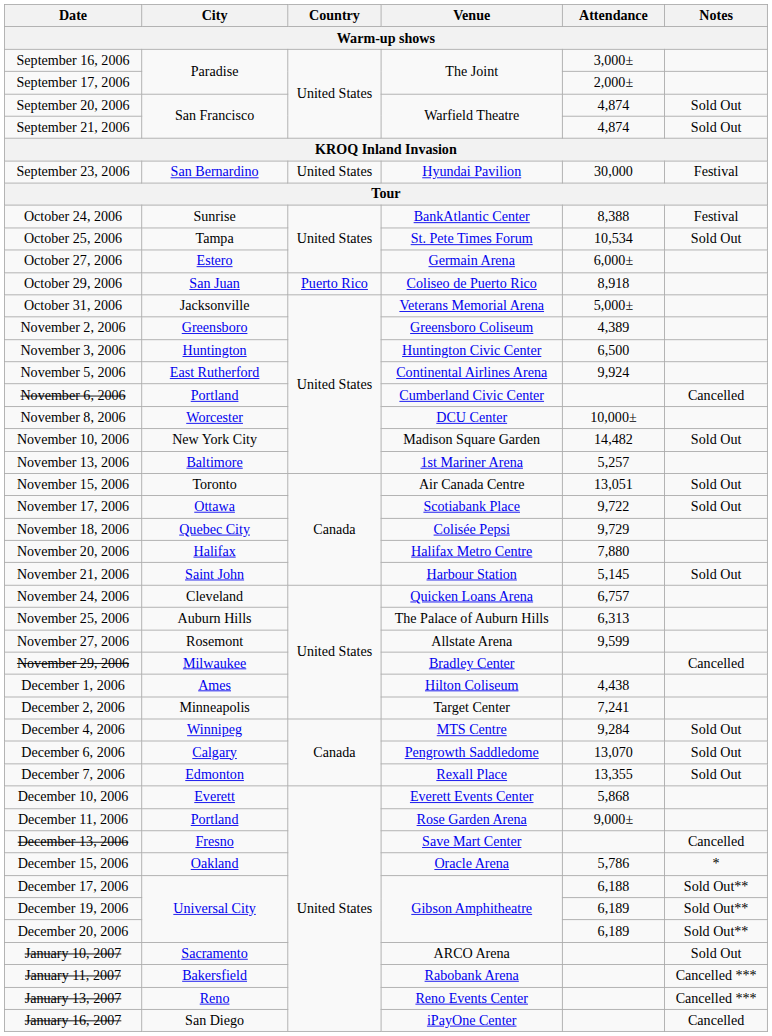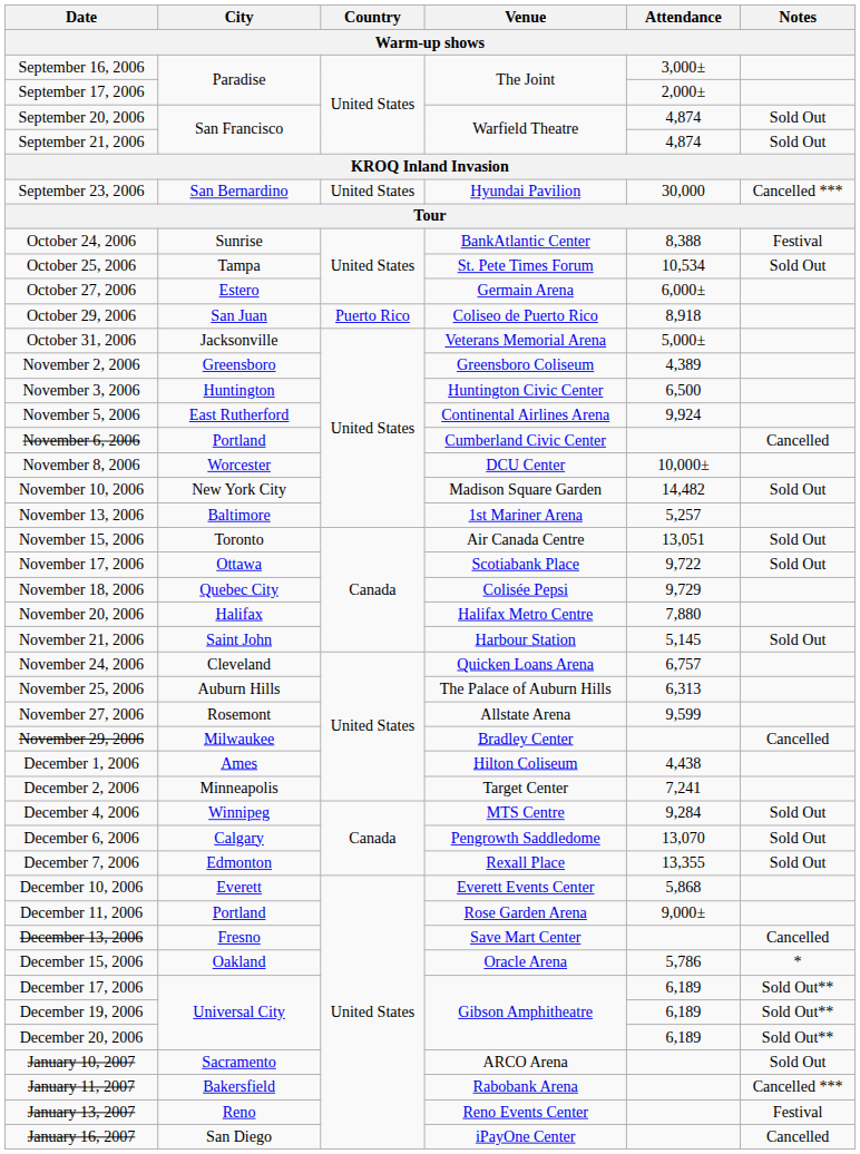September 23, 2006 | Notes: Festival -> Cancelled ***
December 17, 2006 | Attendance: 6,188 -> 6,189
January 13, 2007 | Notes: Cancelled *** -> Festival
